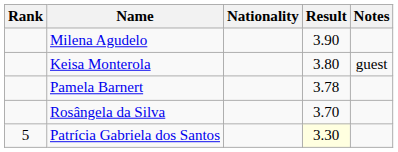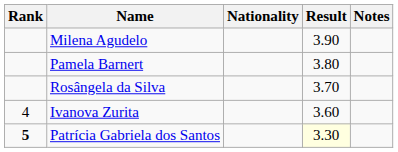- row: Keisa Monterola | 3.80 | guest
Pamela Barnert | Result: 3.78 -> 3.80
+ row: 4 | Ivanova Zurita | 3.60
Patrícia Gabriela dos Santos | Rank: normal -> bold
